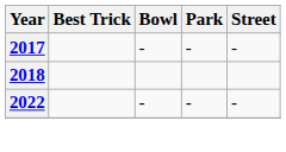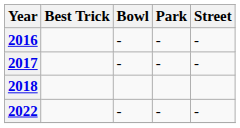+ row: 2016 | - | - | -
